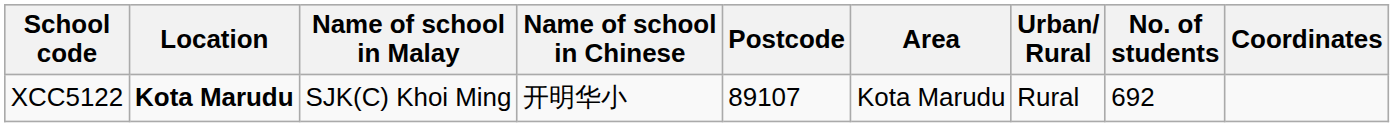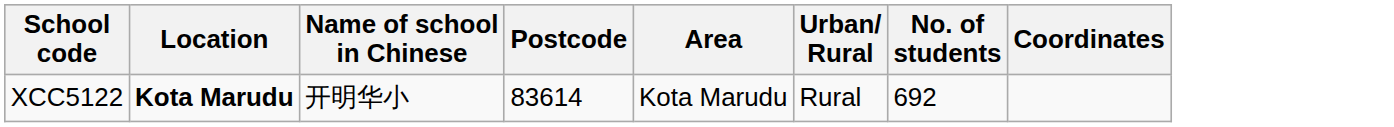- column: Name of school in Malay | SJK(C) Khoi Ming
XCC5122 | Postcode: 89107 -> 83614
